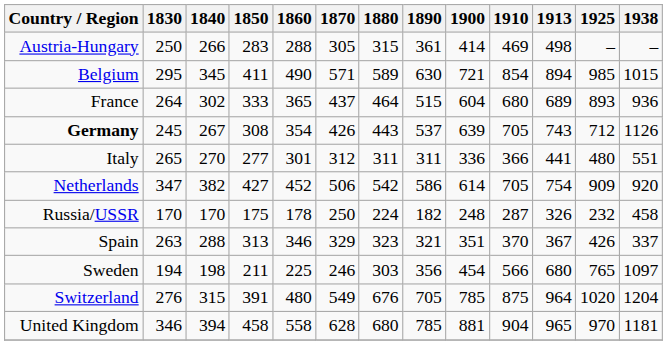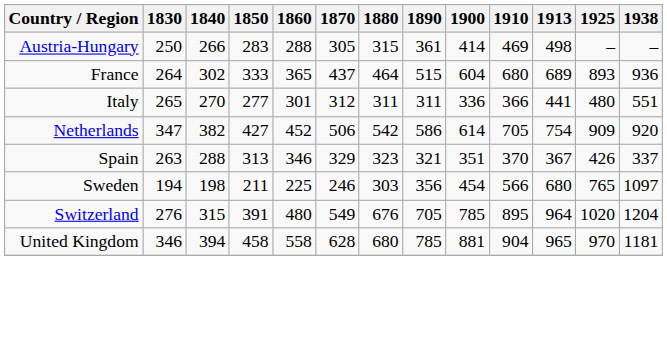- row: Belgium | 295 | 345 | 411 | 490 | 571 | 589 | 630 | 721 | 854 | 894 | 985 | 1015
- row: Germany | 245 | 267 | 308 | 354 | 426 | 443 | 537 | 639 | 705 | 743 | 712 | 1126
- row: Russia/USSR | 170 | 170 | 175 | 178 | 250 | 224 | 182 | 248 | 287 | 326 | 232 | 458
Switzerland | 1910: 875 -> 895
